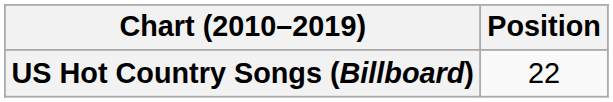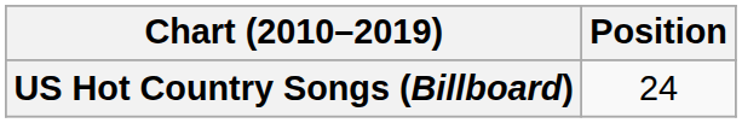US Hot Country Songs (Billboard) | Position: 22 -> 24
